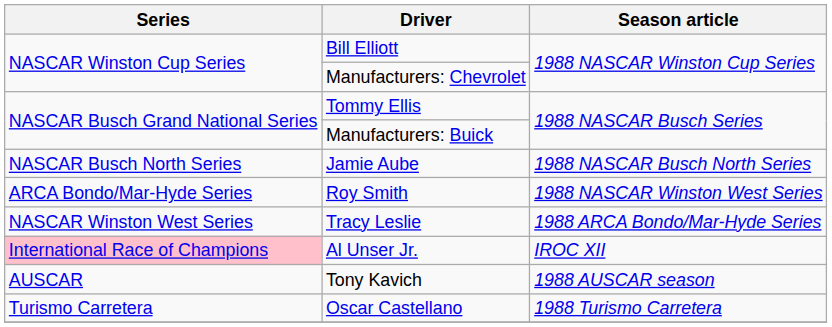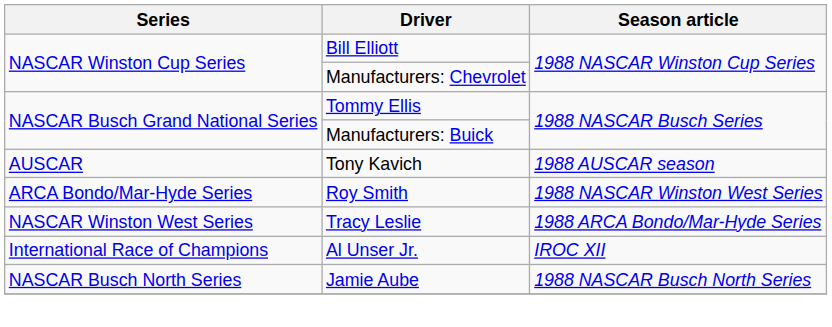rows swapped: Jamie Aube <-> Tony Kavich
Al Unser Jr. | Series: pink background -> no background
- row: Turismo Carretera | Oscar Castellano | 1988 Turismo Carretera
